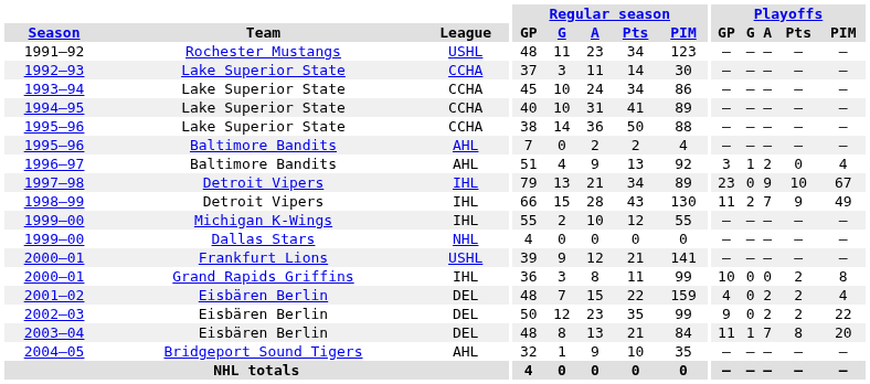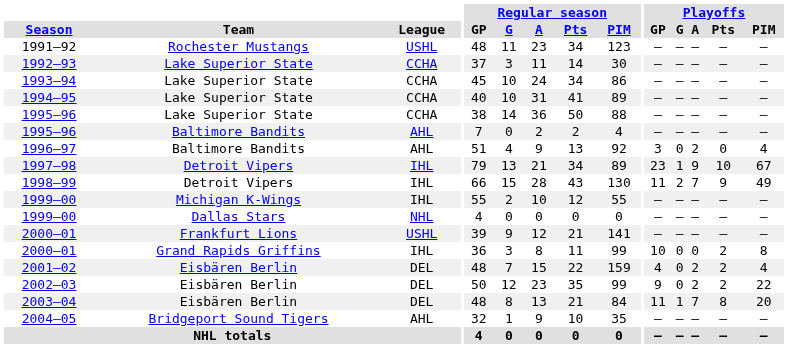1996–97 | Playoffs / G: 1 -> 0
1997–98 | Playoffs / G: 0 -> 1
